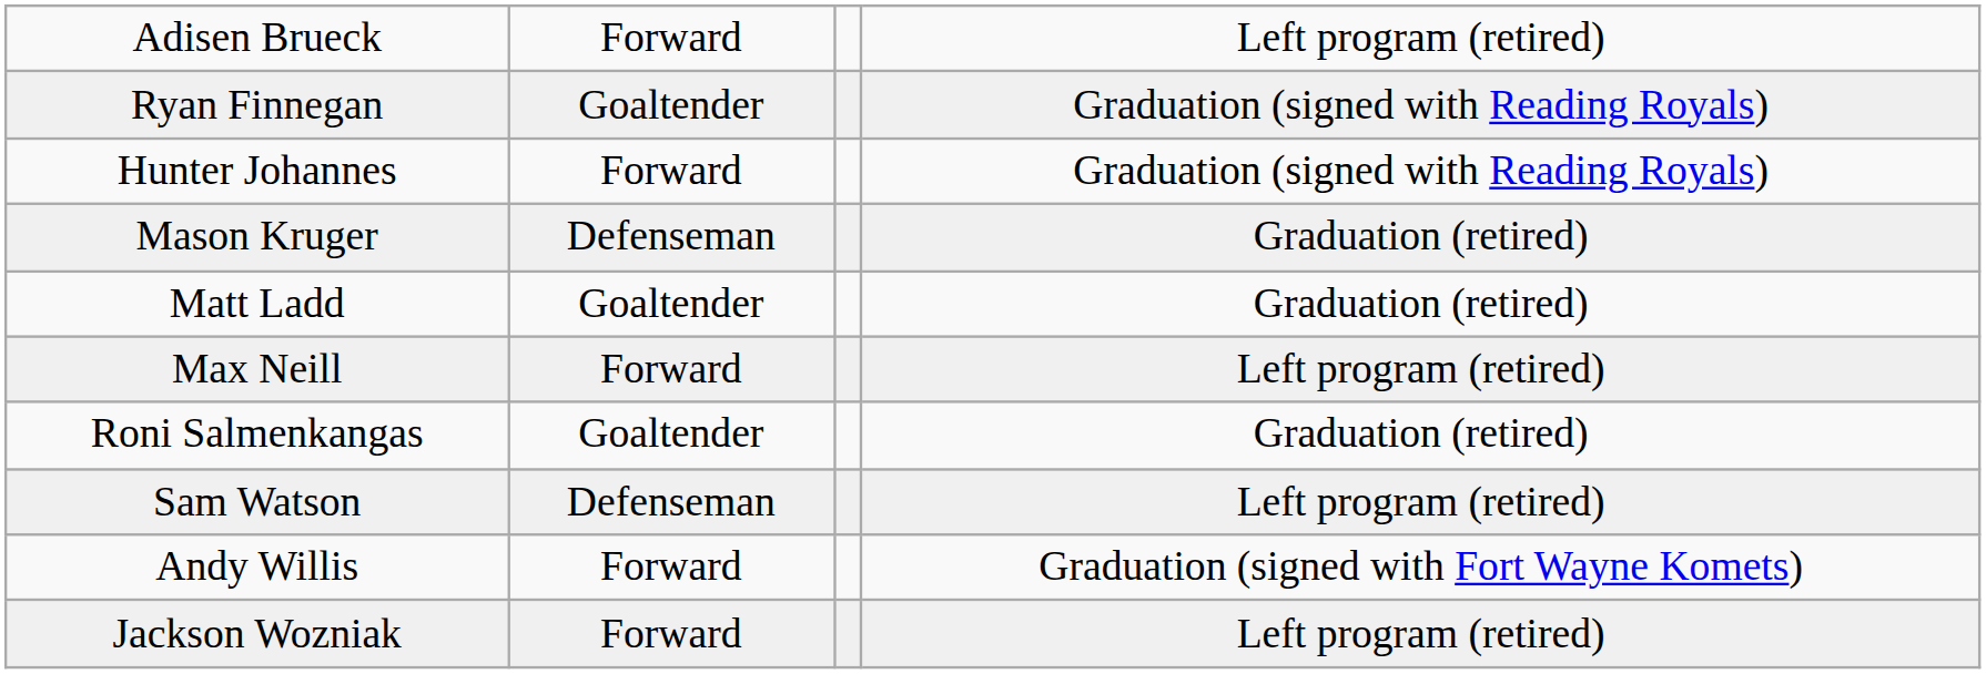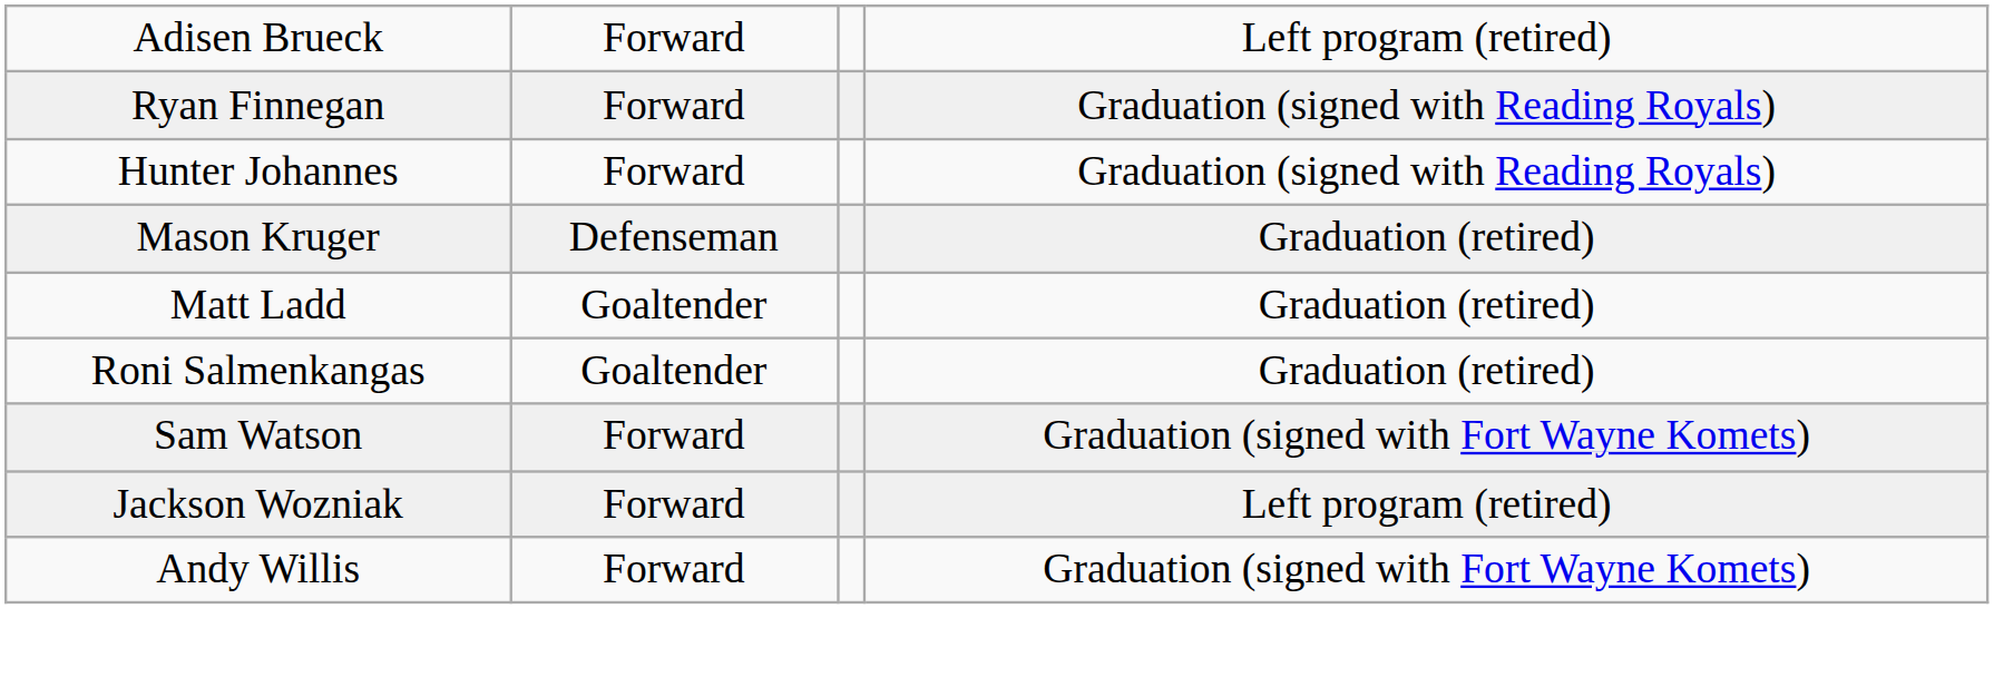Ryan Finnegan | column 2: Goaltender -> Forward
- row: Max Neill | Forward | Left program (retired)
Sam Watson | column 2: Defenseman -> Forward
Sam Watson | column 4: Left program (retired) -> Graduation (signed with Fort Wayne Komets)
rows swapped: Andy Willis <-> Jackson Wozniak
